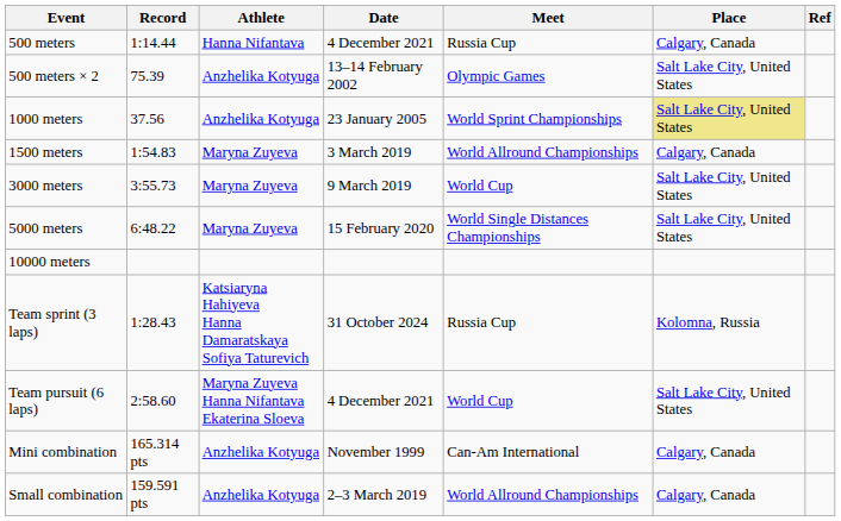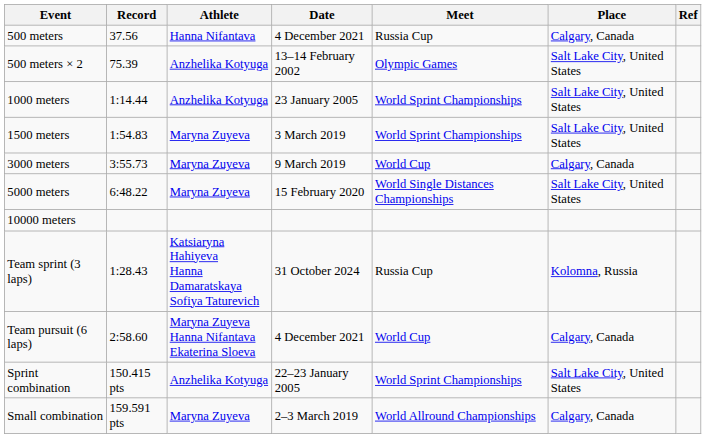500 meters | Record: 1:14.44 -> 37.56
1000 meters | Record: 37.56 -> 1:14.44
1000 meters | Place: khaki background -> no background
1500 meters | Meet: World Allround Championships -> World Sprint Championships
1500 meters | Place: Calgary, Canada -> Salt Lake City, United States
3000 meters | Place: Salt Lake City, United States -> Calgary, Canada
Team pursuit (6 laps) | Place: Salt Lake City, United States -> Calgary, Canada
+ row: Sprint combination | 150.415 pts | Anzhelika Kotyuga | 22–23 January 2005 | World Sprint Championships | Salt Lake City, United States
- row: Mini combination | 165.314 pts | Anzhelika Kotyuga | November 1999 | Can-Am International | Calgary, Canada
Small combination | Athlete: Anzhelika Kotyuga -> Maryna Zuyeva
